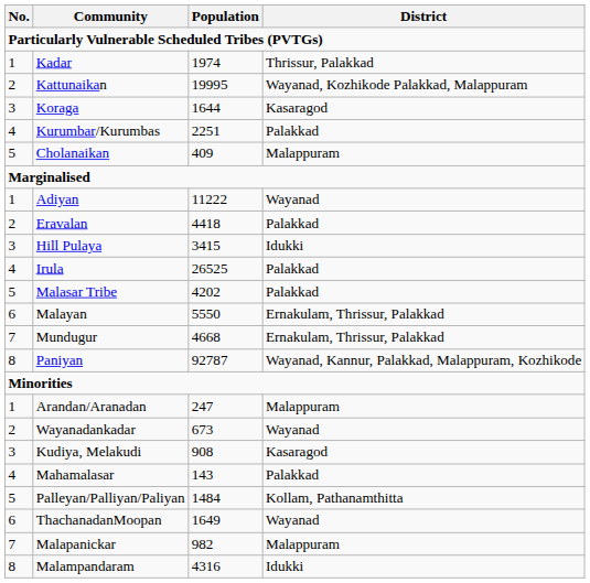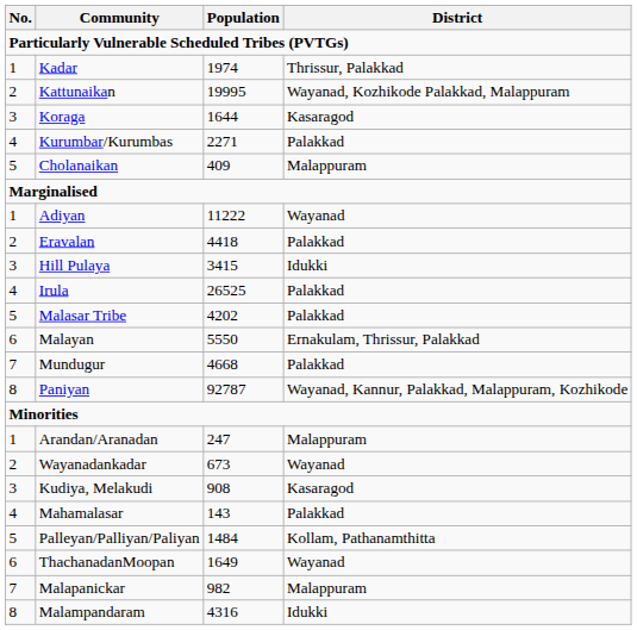Kurumbar/Kurumbas | Population: 2251 -> 2271
Mundugur | District: Ernakulam, Thrissur, Palakkad -> Palakkad
